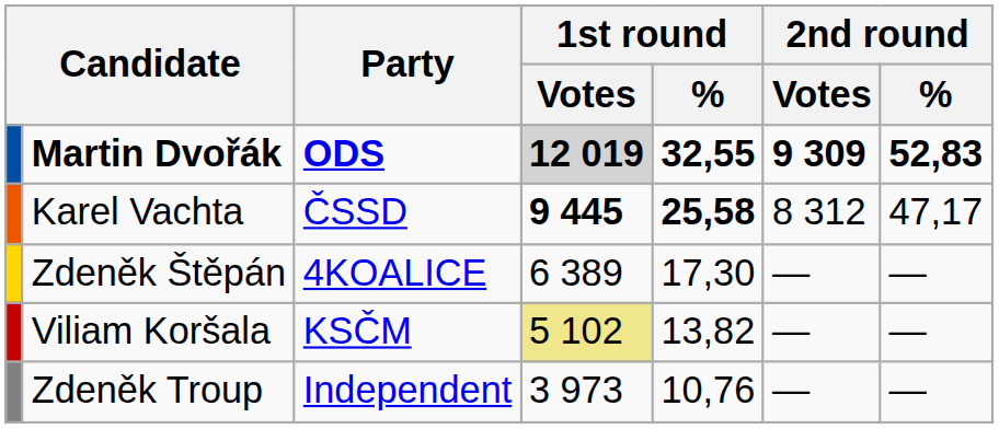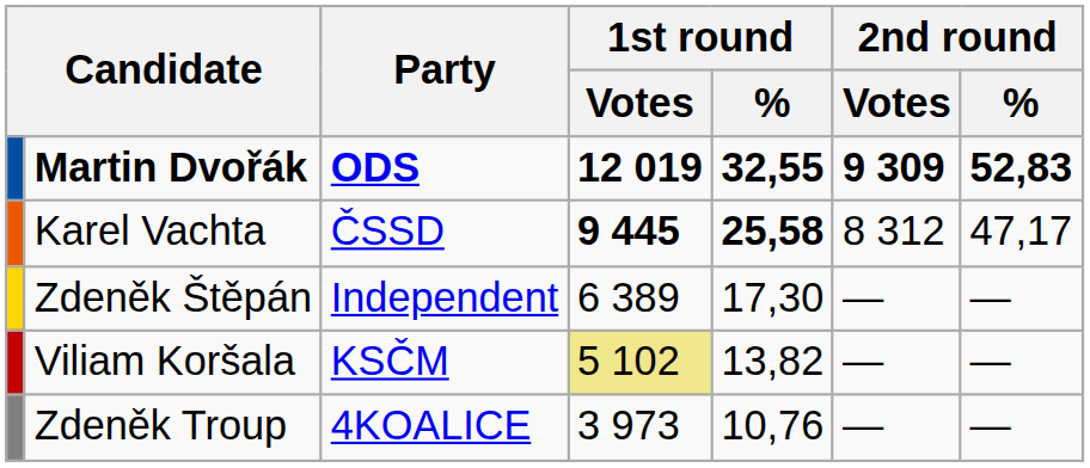Martin Dvořák | 1st round / Votes: lightgrey background -> no background
Zdeněk Štěpán | Party: 4KOALICE -> Independent
Zdeněk Troup | Party: Independent -> 4KOALICE
